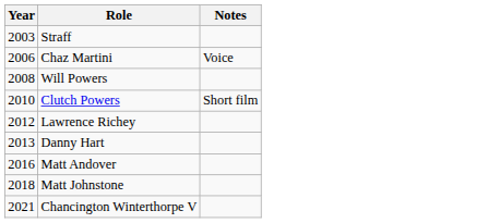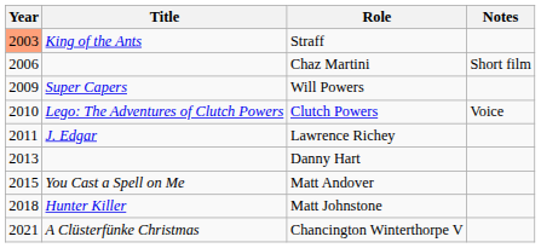+ column: Title | King of the Ants | Super Capers | Lego: The Adventures of Clutch Powers | J. Edgar | You Cast a Spell on Me | Hunter Killer | A Clüsterfünke Christmas
Straff | Year: no background -> lightsalmon background
Chaz Martini | Notes: Voice -> Short film
Will Powers | Year: 2008 -> 2009
Clutch Powers | Notes: Short film -> Voice
Lawrence Richey | Year: 2012 -> 2011
Matt Andover | Year: 2016 -> 2015
